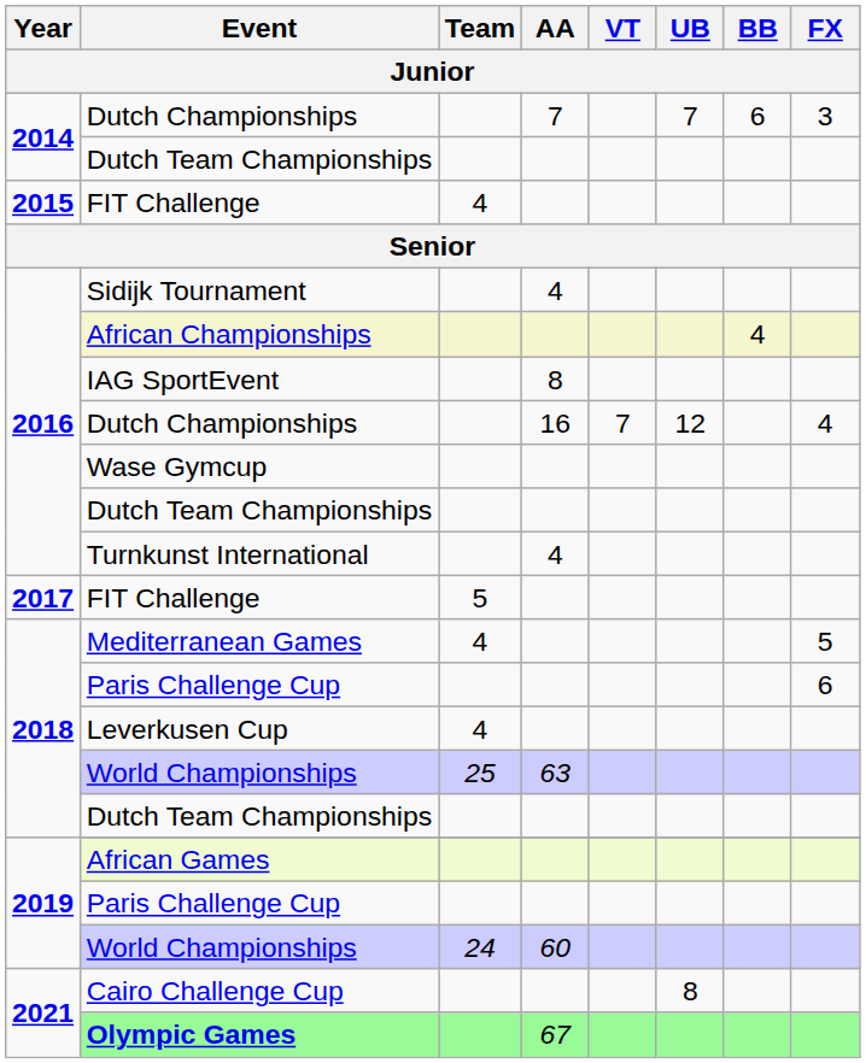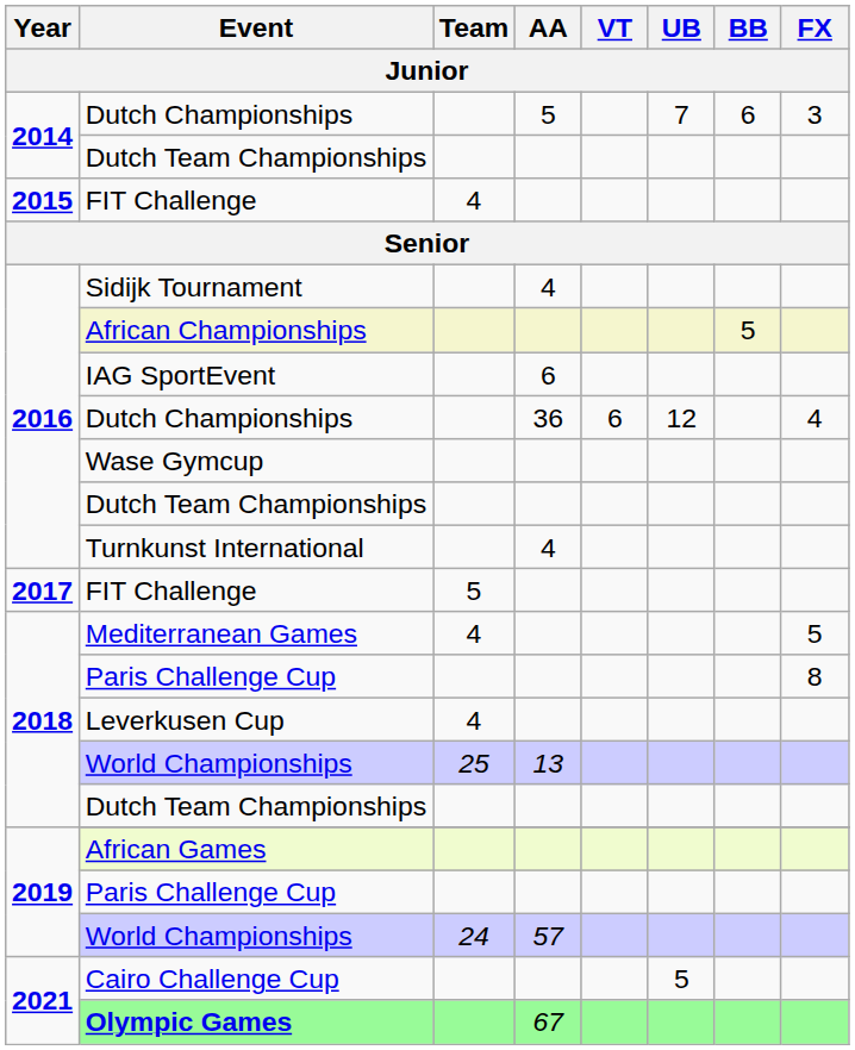2014 / Dutch Championships | AA: 7 -> 5
African Championships | BB: 4 -> 5
IAG SportEvent | AA: 8 -> 6
2016 / Dutch Championships | AA: 16 -> 36
2016 / Dutch Championships | VT: 7 -> 6
2018 / Paris Challenge Cup | FX: 6 -> 8
2018 / World Championships | AA: 63 -> 13
2019 / World Championships | AA: 60 -> 57
Cairo Challenge Cup | UB: 8 -> 5
